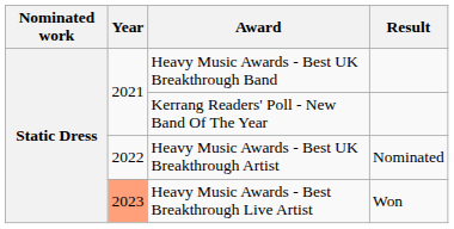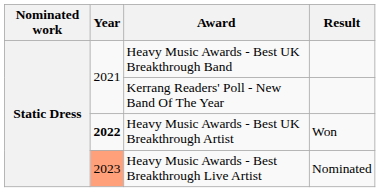Heavy Music Awards - Best UK Breakthrough Artist | Year: normal -> bold
Heavy Music Awards - Best UK Breakthrough Artist | Result: Nominated -> Won
Heavy Music Awards - Best Breakthrough Live Artist | Result: Won -> Nominated
